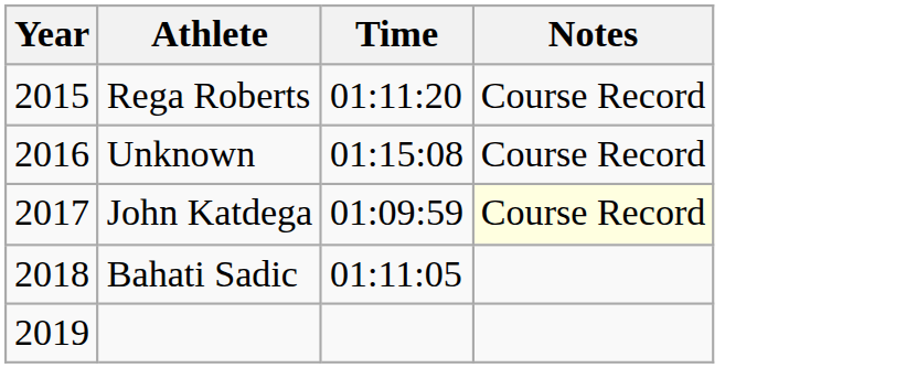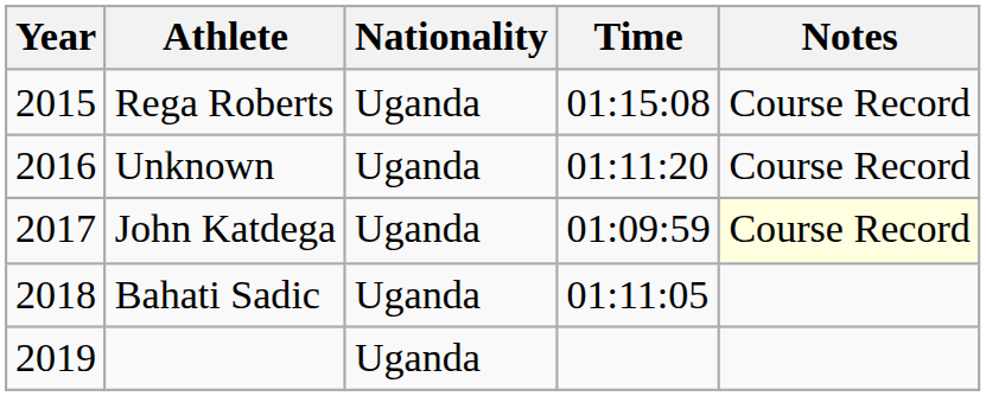+ column: Nationality | Uganda | Uganda | Uganda | Uganda | Uganda
Rega Roberts | Time: 01:11:20 -> 01:15:08
Unknown | Time: 01:15:08 -> 01:11:20
